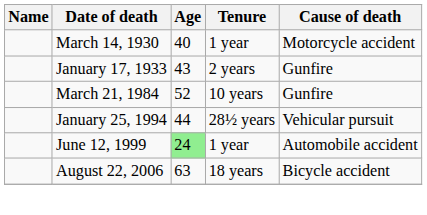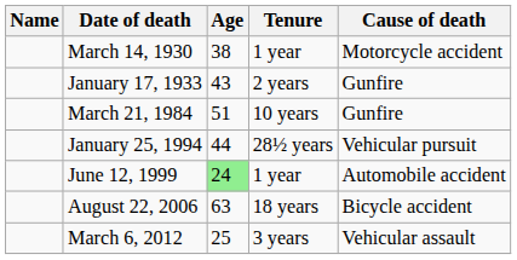March 14, 1930 | Age: 40 -> 38
March 21, 1984 | Age: 52 -> 51
+ row: March 6, 2012 | 25 | 3 years | Vehicular assault
